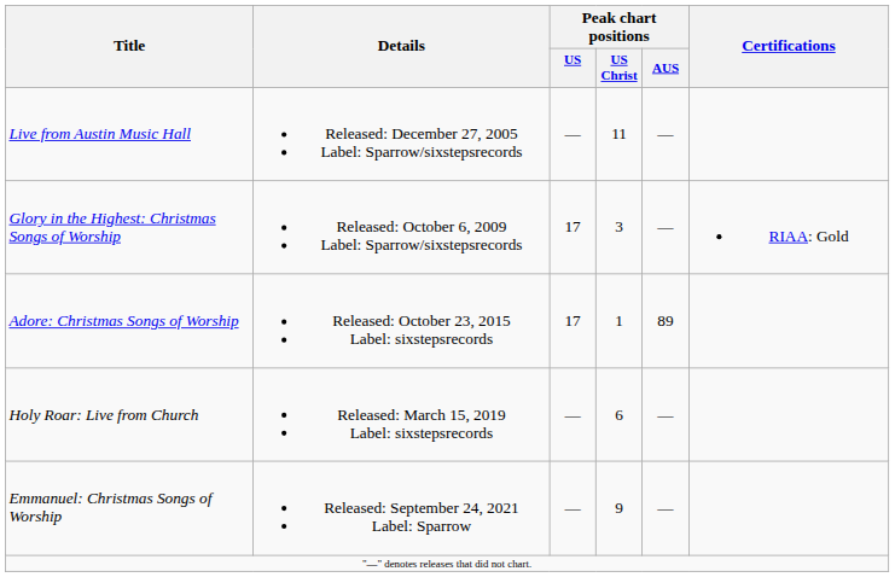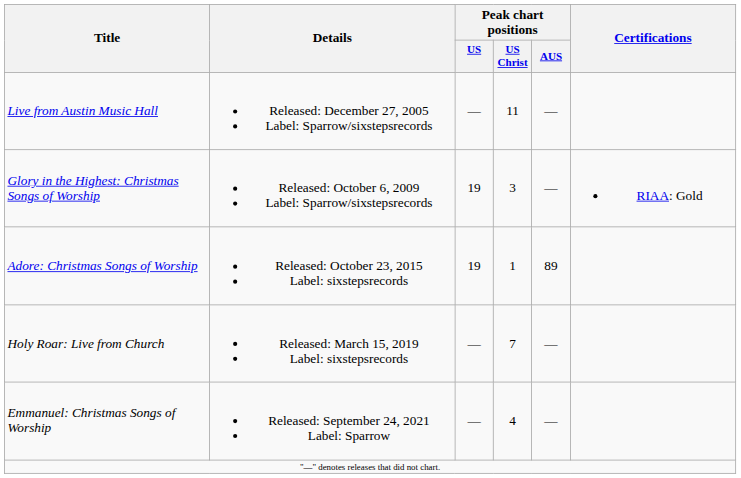Glory in the Highest: Christmas Songs of Worship | Peak chart positions / US: 17 -> 19
Adore: Christmas Songs of Worship | Peak chart positions / US: 17 -> 19
Holy Roar: Live from Church | Peak chart positions / US Christ: 6 -> 7
Emmanuel: Christmas Songs of Worship | Peak chart positions / US Christ: 9 -> 4
